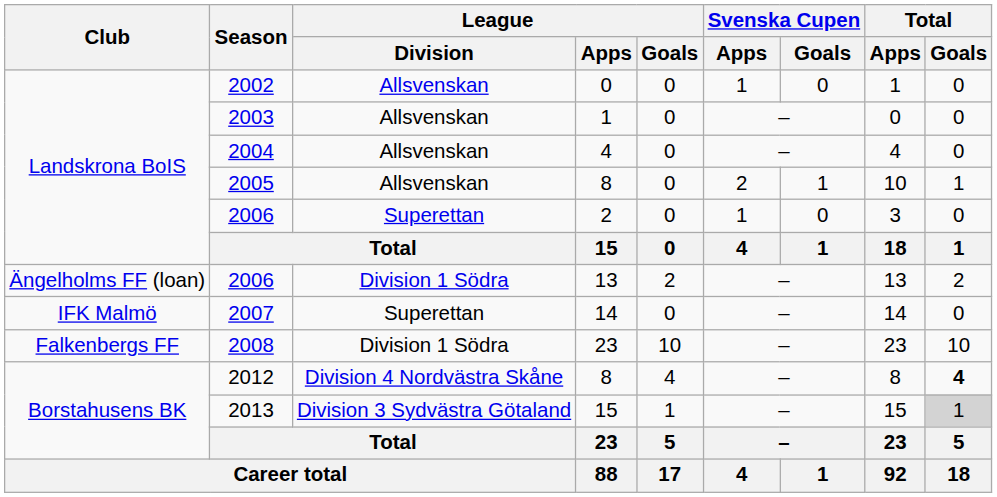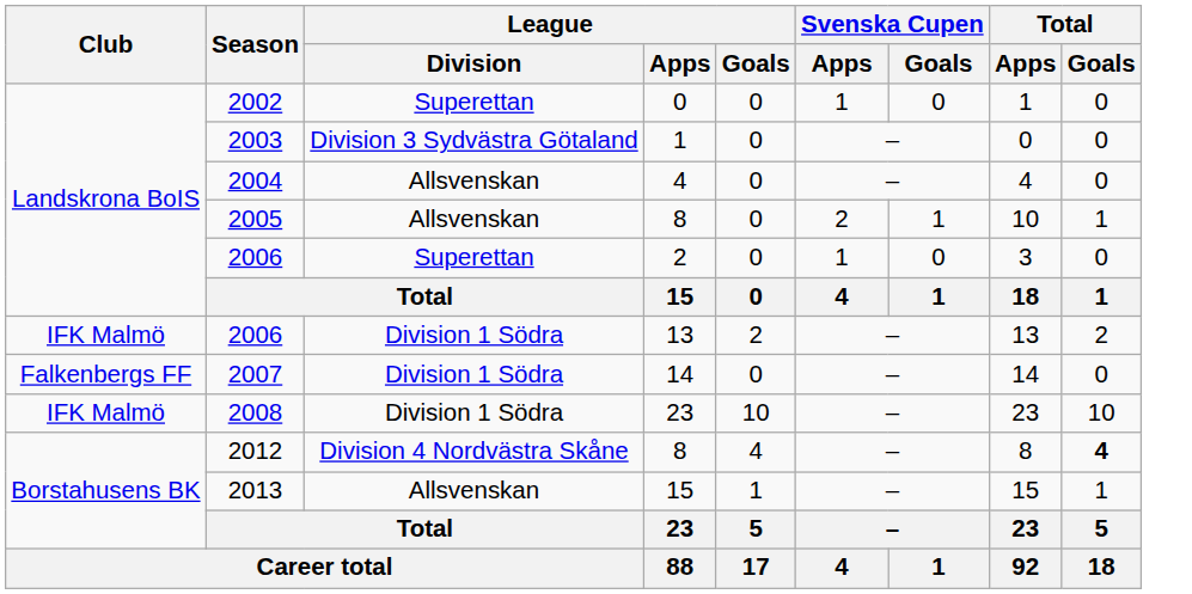2002 | League / Division: Allsvenskan -> Superettan
2003 | League / Division: Allsvenskan -> Division 3 Sydvästra Götaland
2006 / 13 | Club: Ängelholms FF (loan) -> IFK Malmö
2007 | Club: IFK Malmö -> Falkenbergs FF
2007 | League / Division: Superettan -> Division 1 Södra
2008 | Club: Falkenbergs FF -> IFK Malmö
2013 | League / Division: Division 3 Sydvästra Götaland -> Allsvenskan
2013 | Total / Goals: lightgrey background -> no background
